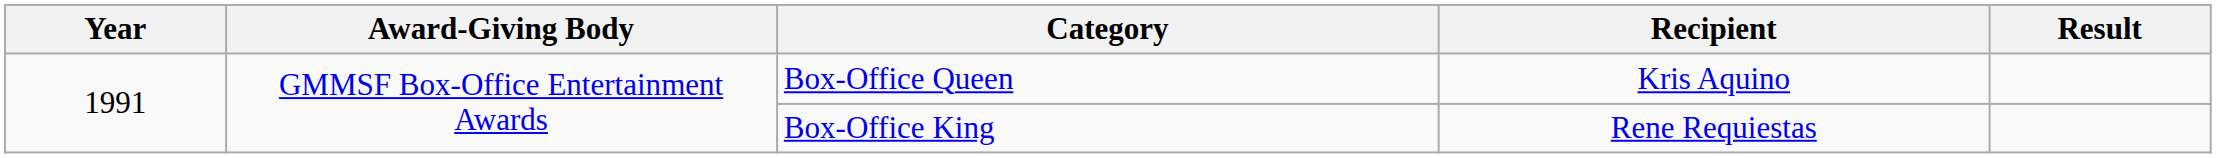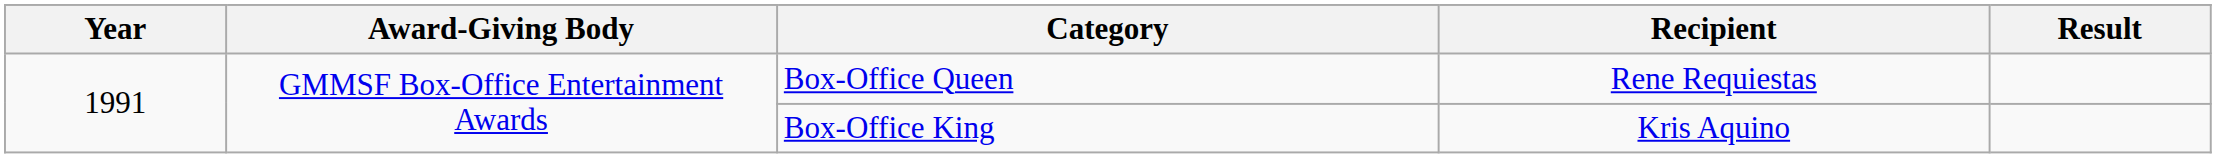Box-Office Queen | Recipient: Kris Aquino -> Rene Requiestas
Box-Office King | Recipient: Rene Requiestas -> Kris Aquino
